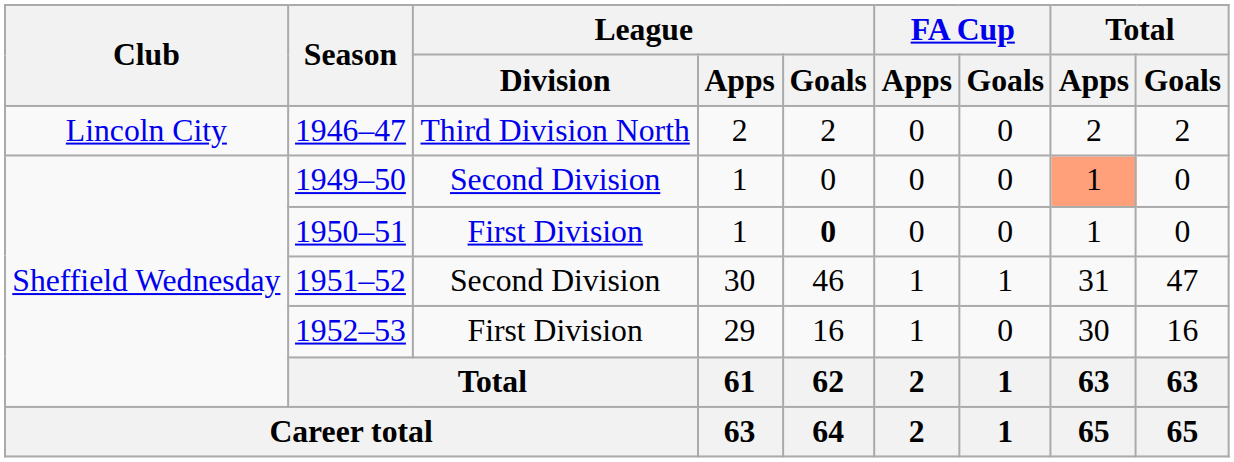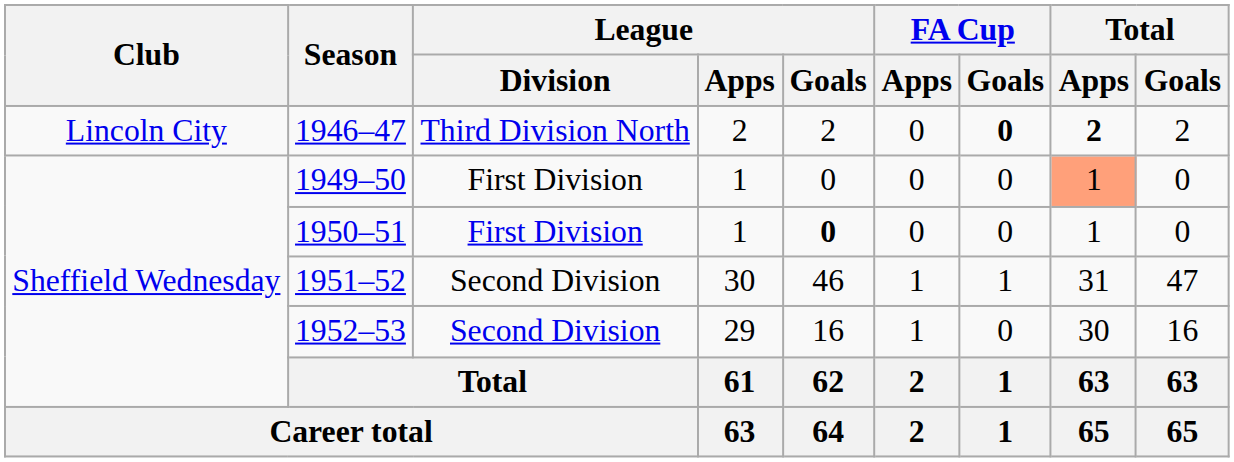1946–47 | FA Cup / Goals: normal -> bold
1946–47 | Total / Apps: normal -> bold
1949–50 | League / Division: Second Division -> First Division
1952–53 | League / Division: First Division -> Second Division
